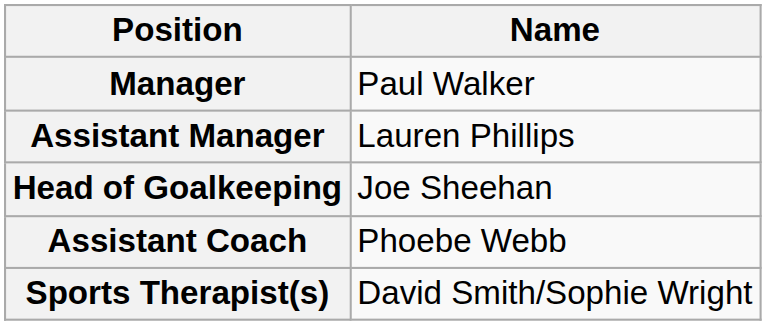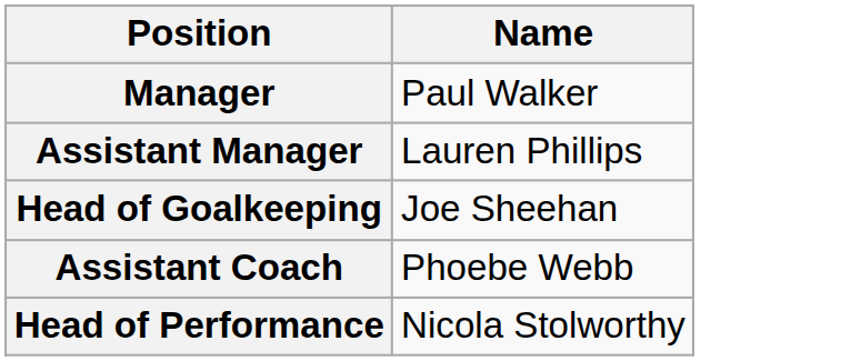+ row: Head of Performance | Nicola Stolworthy
- row: Sports Therapist(s) | David Smith/Sophie Wright
